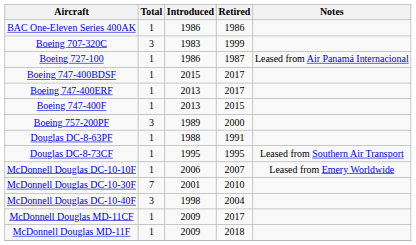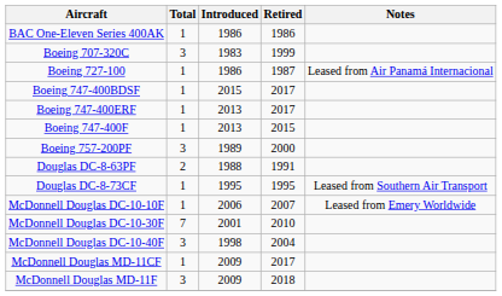Douglas DC-8-63PF | Total: 1 -> 2
McDonnell Douglas MD-11F | Total: 1 -> 3
